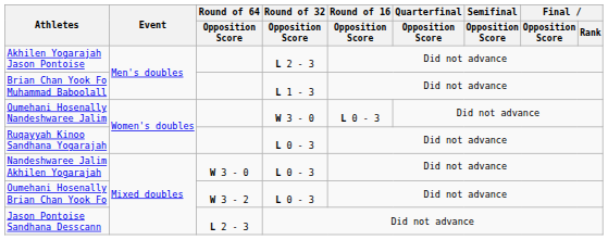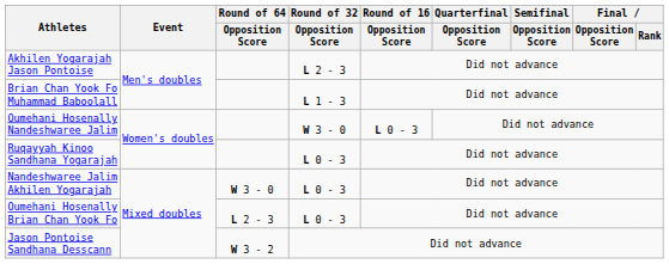Oumehani Hosenally Brian Chan Yook Fo | Round of 64 / Opposition Score: W 3 - 2 -> L 2 - 3
Jason Pontoise Sandhana Desscann | Round of 64 / Opposition Score: L 2 - 3 -> W 3 - 2
